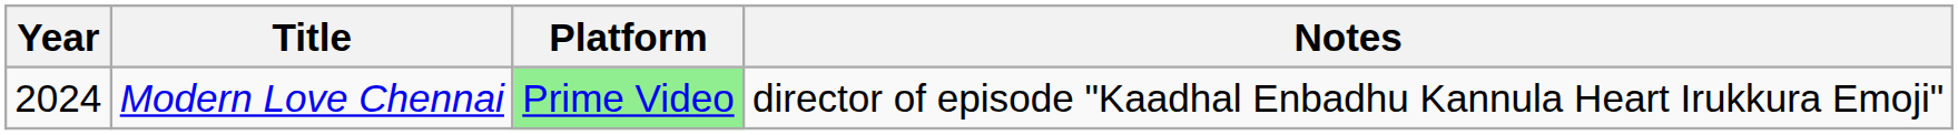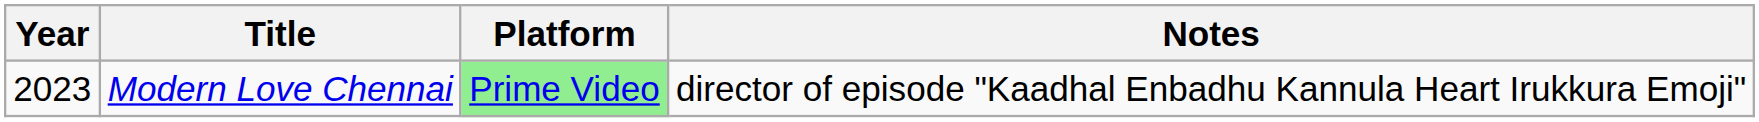Modern Love Chennai | Year: 2024 -> 2023
